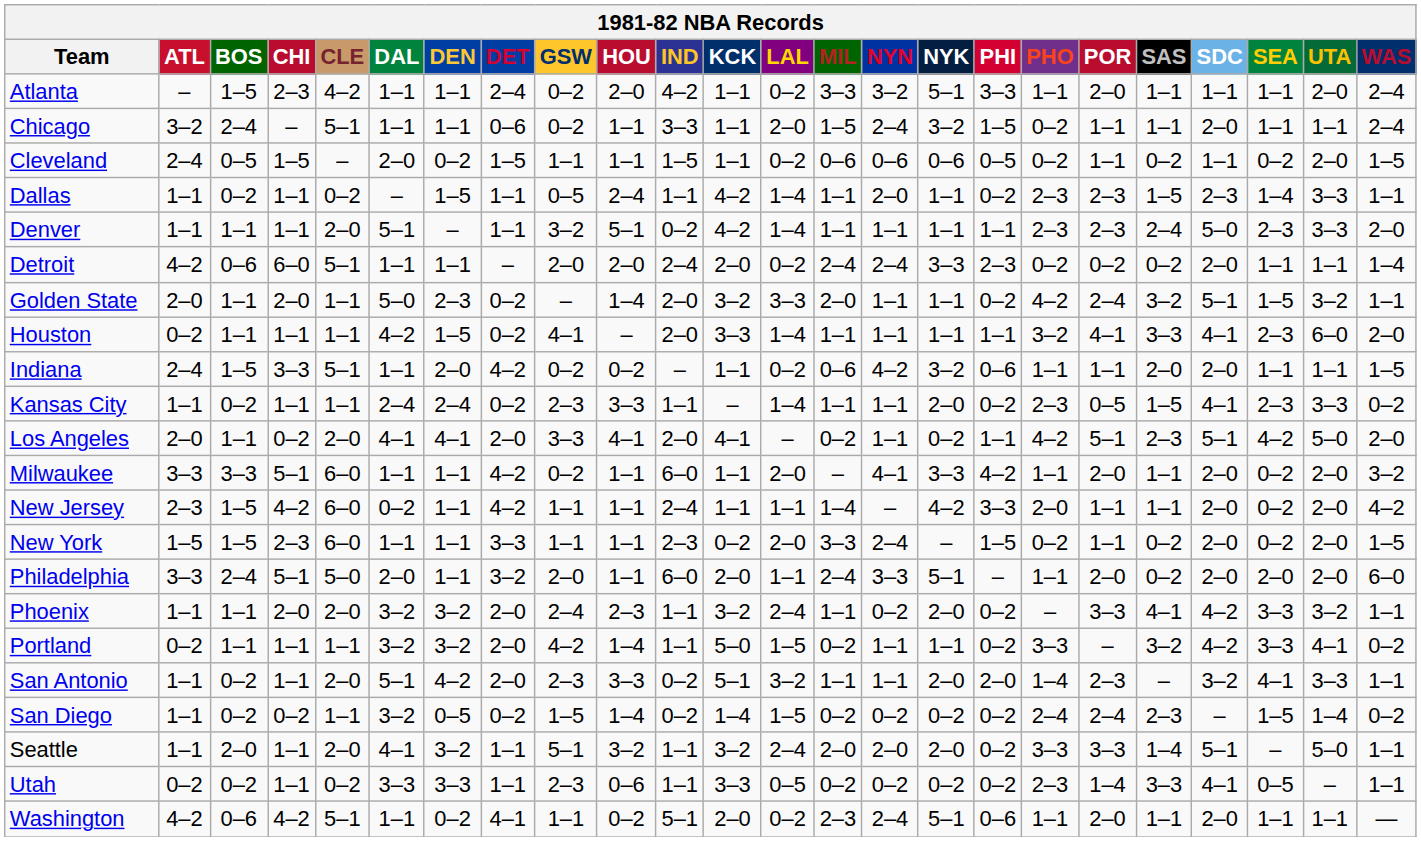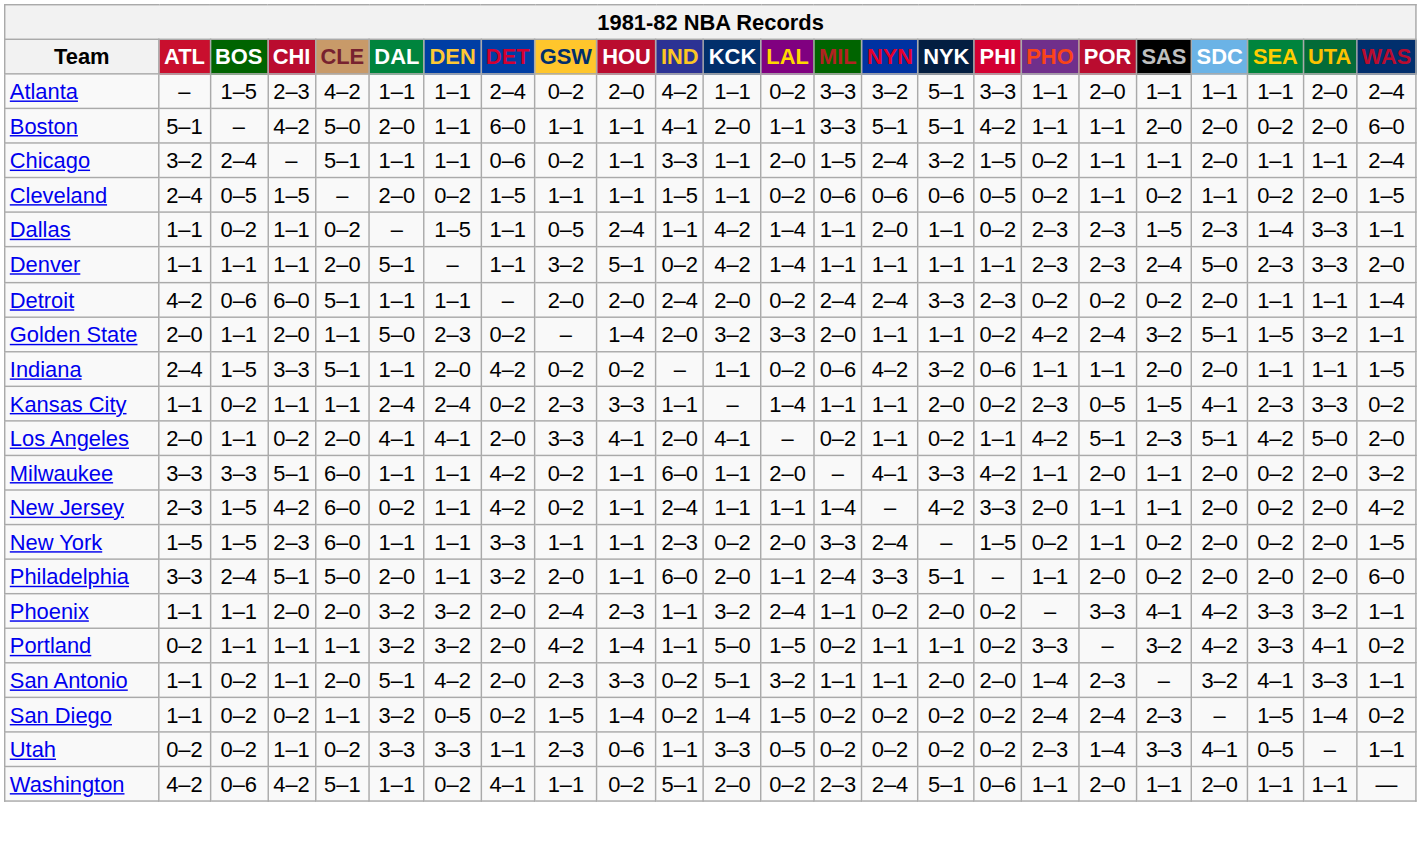+ row: Boston | 5–1 | – | 4–2 | 5–0 | 2–0 | 1–1 | 6–0 | 1–1 | 1–1 | 4–1 | 2–0 | 1–1 | 3–3 | 5–1 | 5–1 | 4–2 | 1–1 | 1–1 | 2–0 | 2–0 | 0–2 | 2–0 | 6–0
- row: Houston | 0–2 | 1–1 | 1–1 | 1–1 | 4–2 | 1–5 | 0–2 | 4–1 | – | 2–0 | 3–3 | 1–4 | 1–1 | 1–1 | 1–1 | 1–1 | 3–2 | 4–1 | 3–3 | 4–1 | 2–3 | 6–0 | 2–0
New Jersey | GSW: 1–1 -> 0–2
- row: Seattle | 1–1 | 2–0 | 1–1 | 2–0 | 4–1 | 3–2 | 1–1 | 5–1 | 3–2 | 1–1 | 3–2 | 2–4 | 2–0 | 2–0 | 2–0 | 0–2 | 3–3 | 3–3 | 1–4 | 5–1 | – | 5–0 | 1–1
